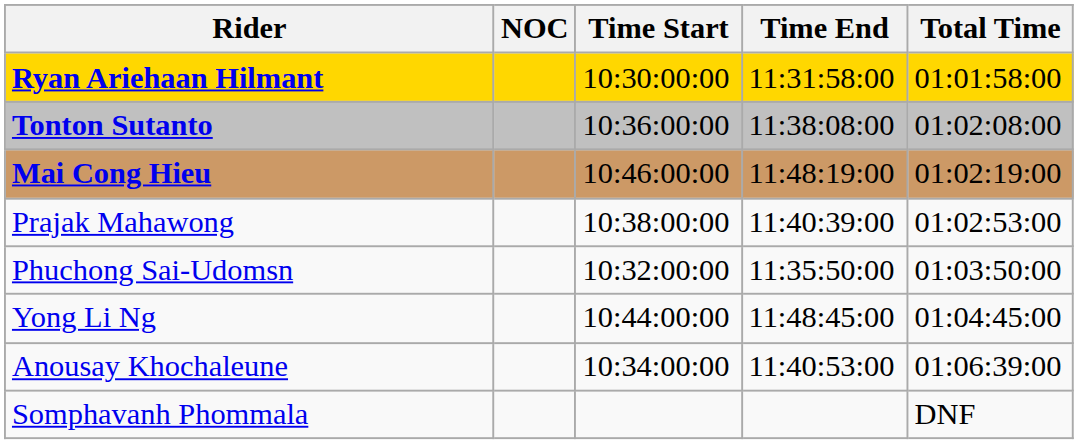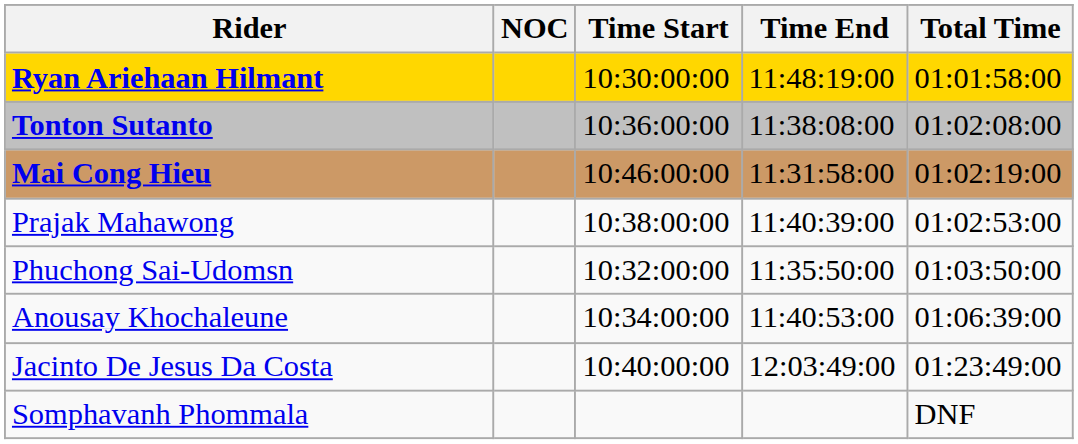Ryan Ariehaan Hilmant | Time End: 11:31:58:00 -> 11:48:19:00
Mai Cong Hieu | Time End: 11:48:19:00 -> 11:31:58:00
- row: Yong Li Ng | 10:44:00:00 | 11:48:45:00 | 01:04:45:00
+ row: Jacinto De Jesus Da Costa | 10:40:00:00 | 12:03:49:00 | 01:23:49:00
